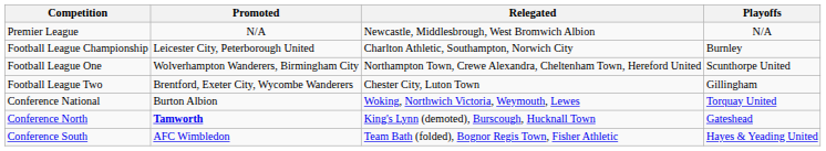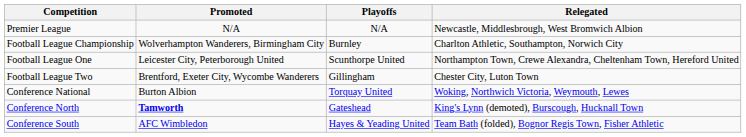columns swapped: Playoffs <-> Relegated
Football League Championship | Promoted: Leicester City, Peterborough United -> Wolverhampton Wanderers, Birmingham City
Football League One | Promoted: Wolverhampton Wanderers, Birmingham City -> Leicester City, Peterborough United
